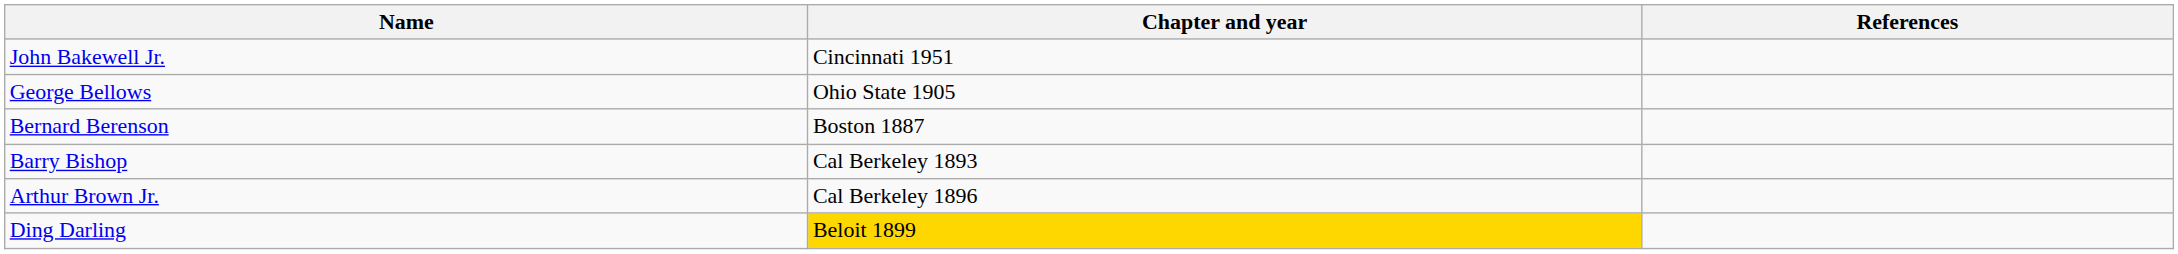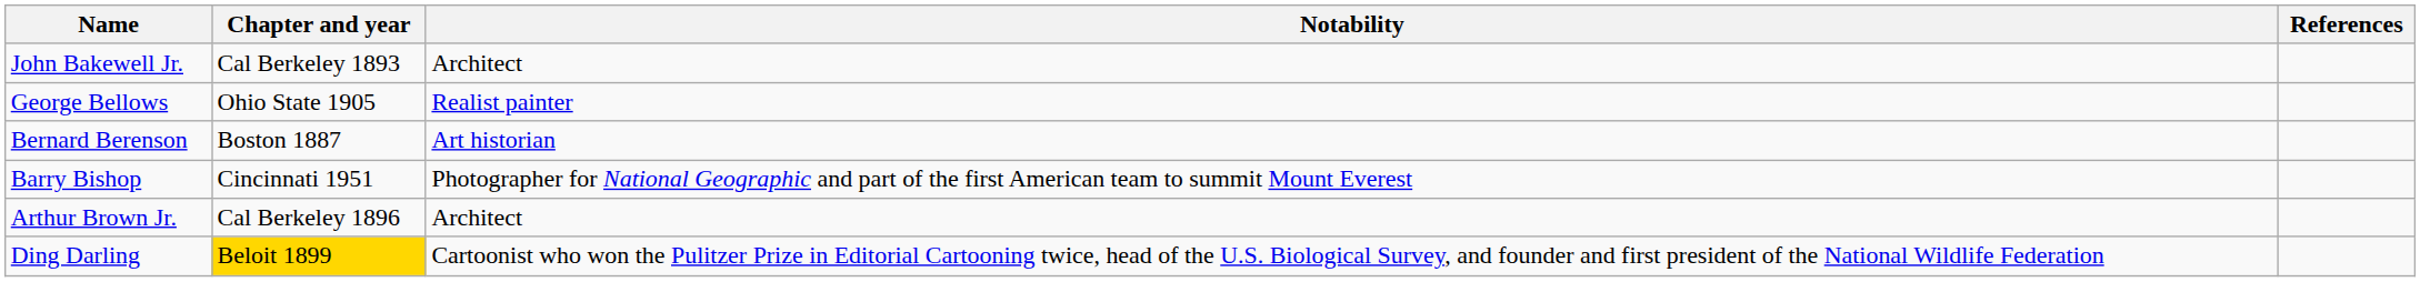+ column: Notability | Architect | Realist painter | Art historian | Photographer for National Geographic and part of the first American team to summit Mount Everest | Architect | Cartoonist who won the Pulitzer Prize in Editorial Cartooning twice, head of the U.S. Biological Survey, and founder and first president of the National Wildlife Federation
John Bakewell Jr. | Chapter and year: Cincinnati 1951 -> Cal Berkeley 1893
Barry Bishop | Chapter and year: Cal Berkeley 1893 -> Cincinnati 1951
